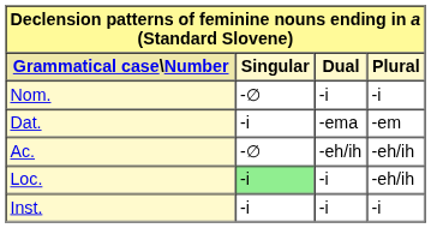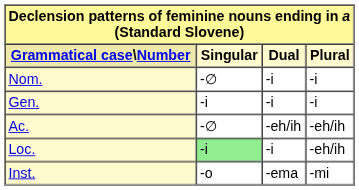+ row: Gen. | -i | -i | -i
- row: Dat. | -i | -ema | -em
Inst. | Singular: -i -> -o
Inst. | Dual: -i -> -ema
Inst. | Plural: -i -> -mi
